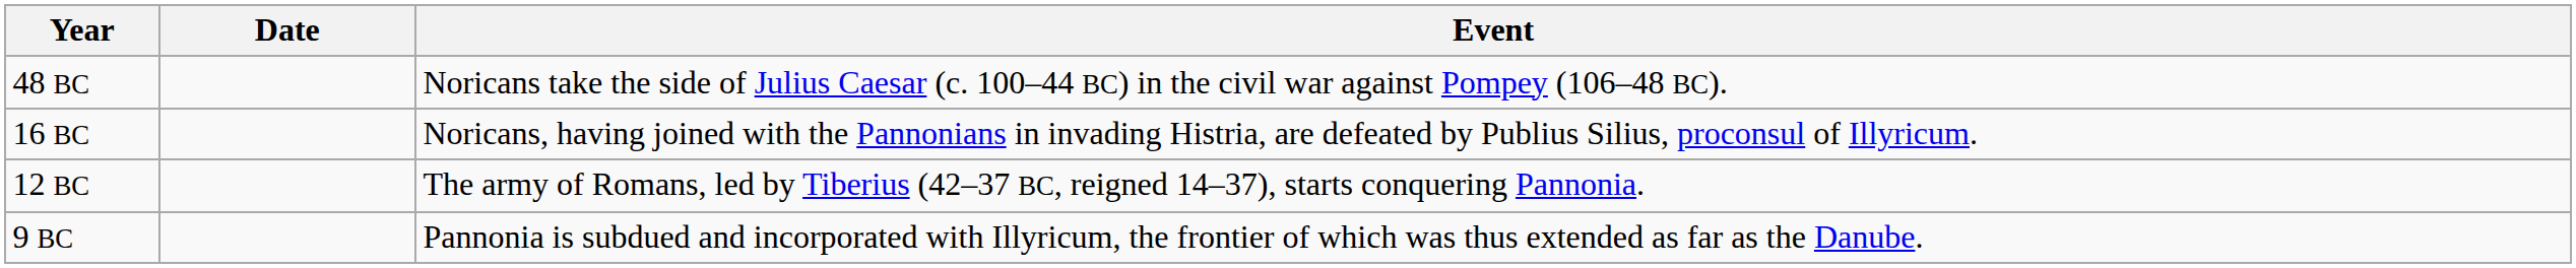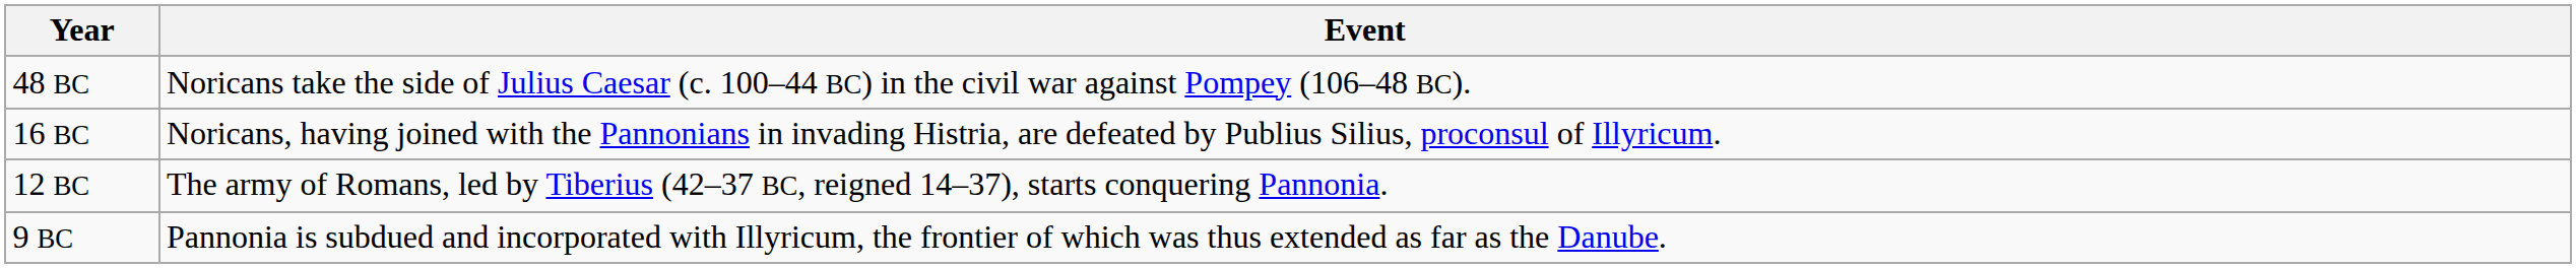- column: Date
